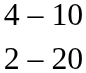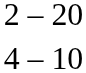rows swapped: 2 – 20 <-> 4 – 10
